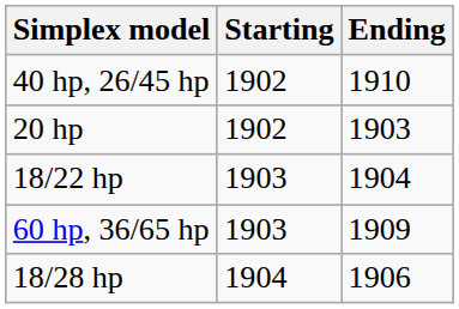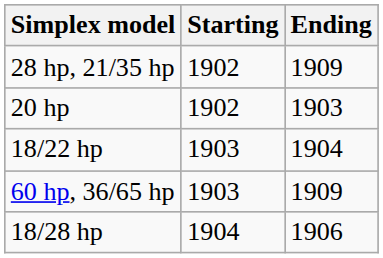- row: 40 hp, 26/45 hp | 1902 | 1910
+ row: 28 hp, 21/35 hp | 1902 | 1909
